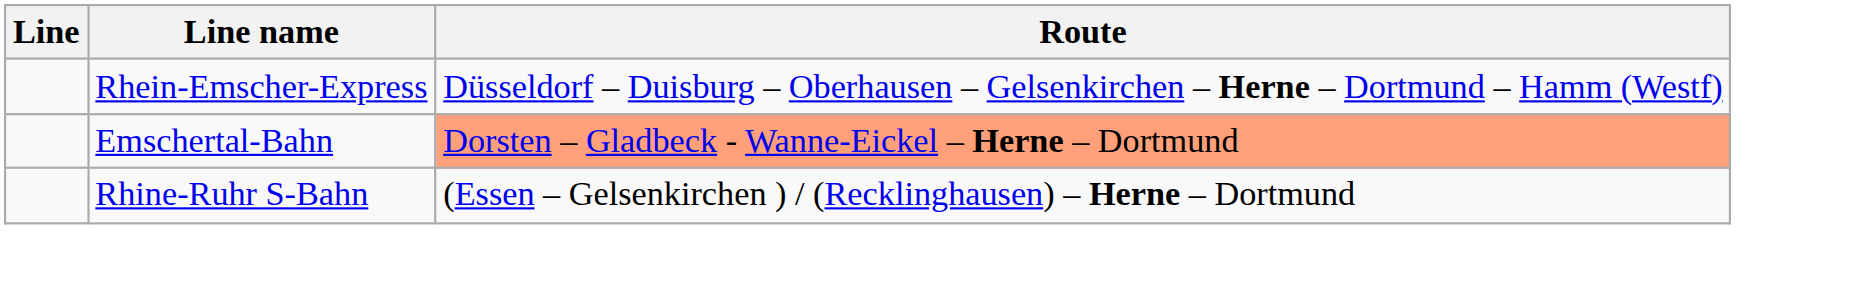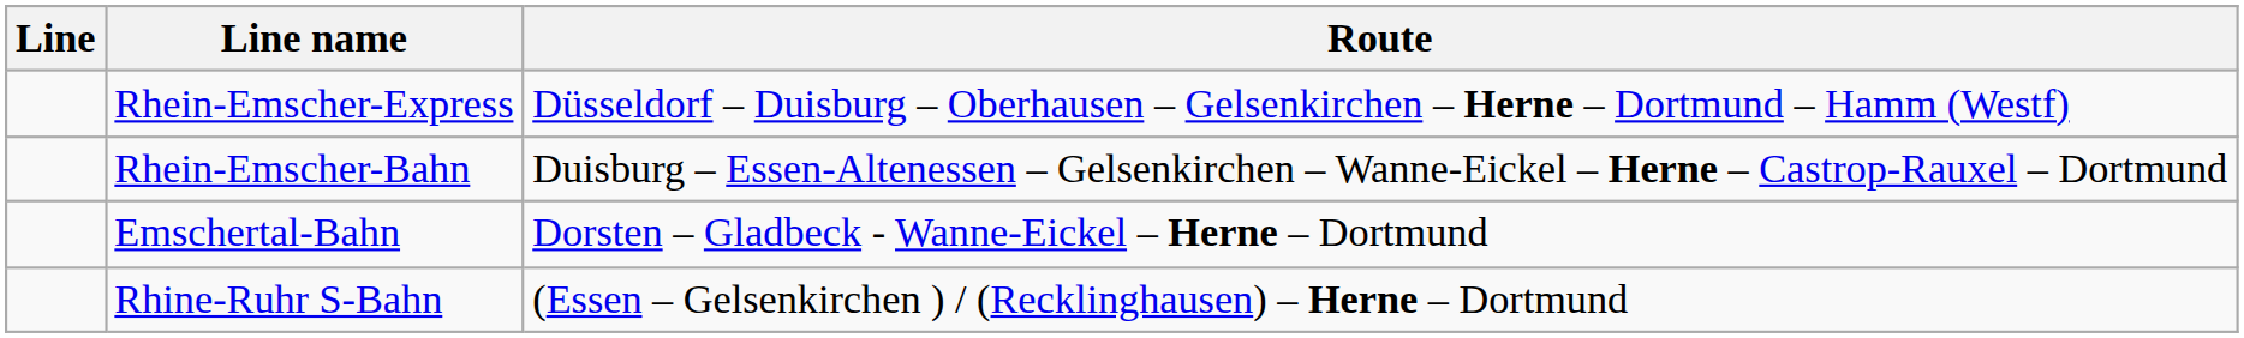+ row: Rhein-Emscher-Bahn | Duisburg – Essen-Altenessen – Gelsenkirchen – Wanne-Eickel – Herne – Castrop-Rauxel – Dortmund
Emschertal-Bahn | Route: lightsalmon background -> no background
